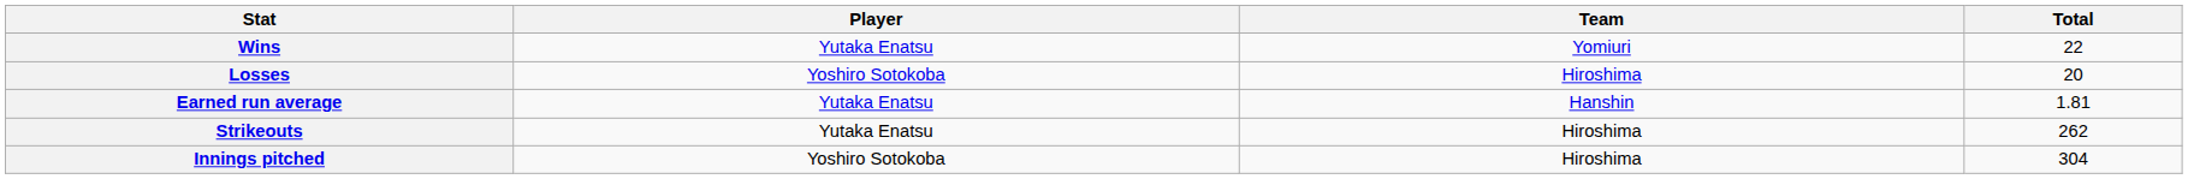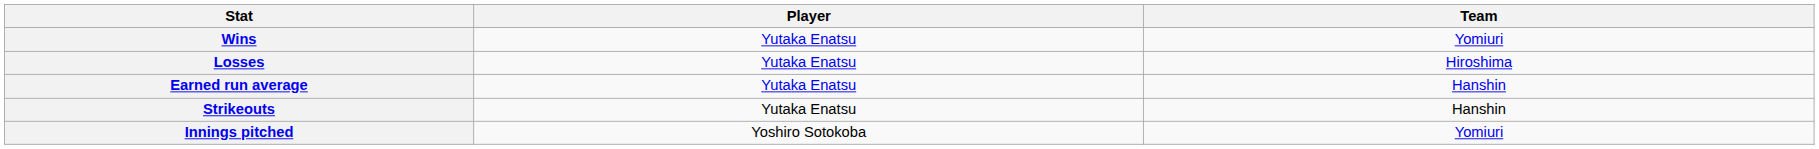- column: Total | 22 | 20 | 1.81 | 262 | 304
Losses | Player: Yoshiro Sotokoba -> Yutaka Enatsu
Strikeouts | Team: Hiroshima -> Hanshin
Innings pitched | Team: Hiroshima -> Yomiuri
